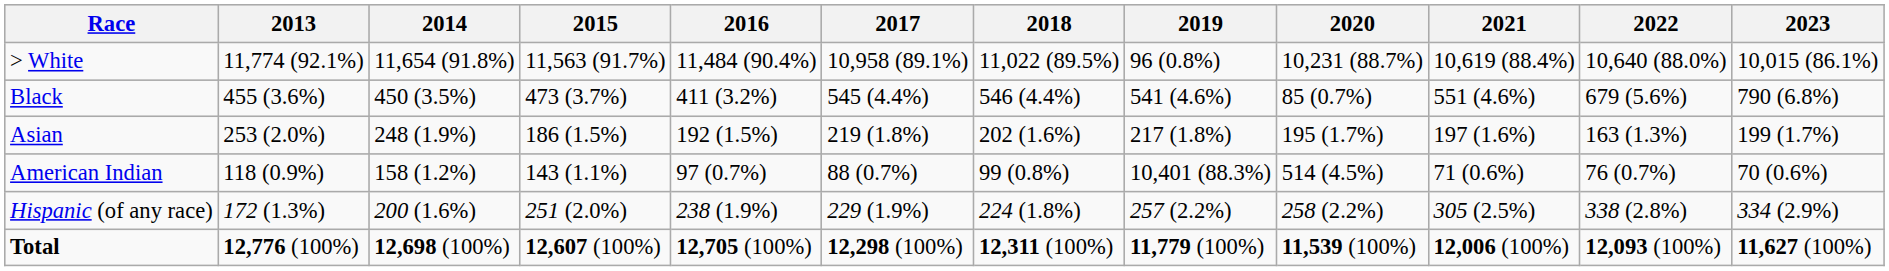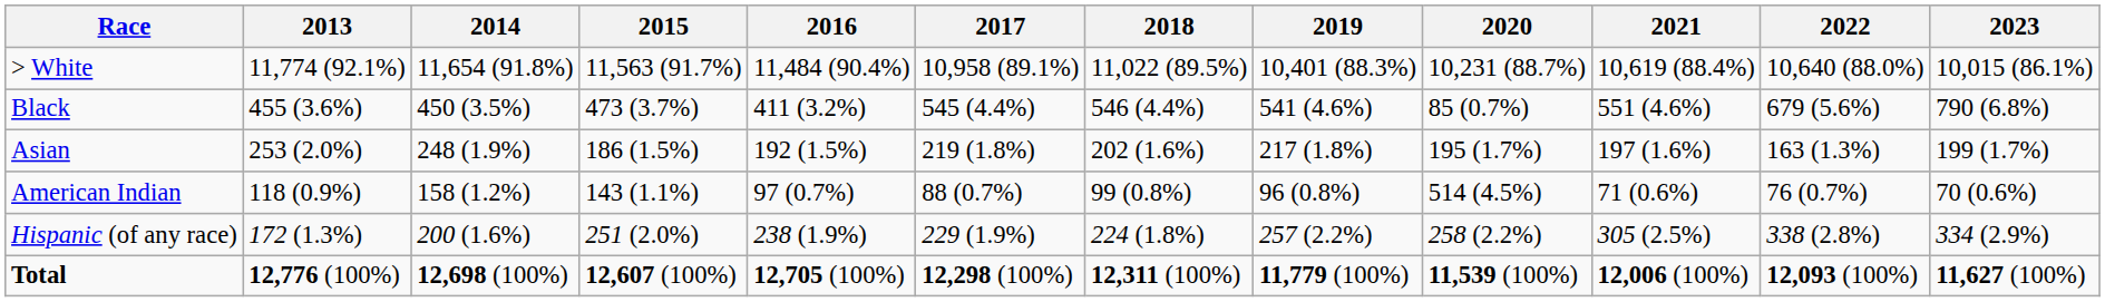> White | 2019: 96 (0.8%) -> 10,401 (88.3%)
American Indian | 2019: 10,401 (88.3%) -> 96 (0.8%)
